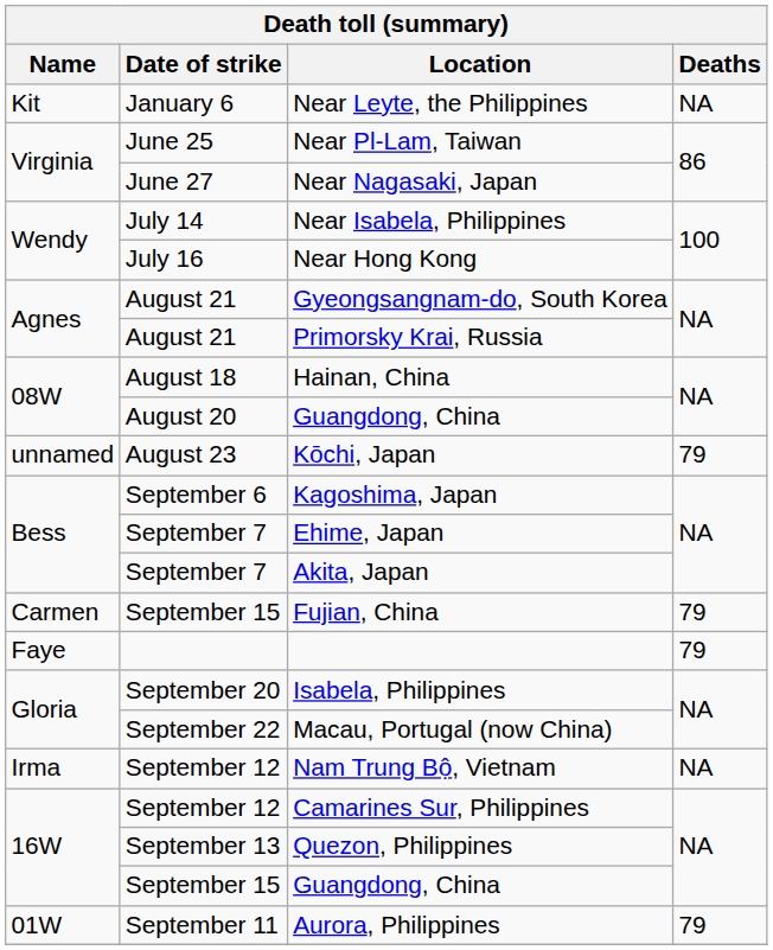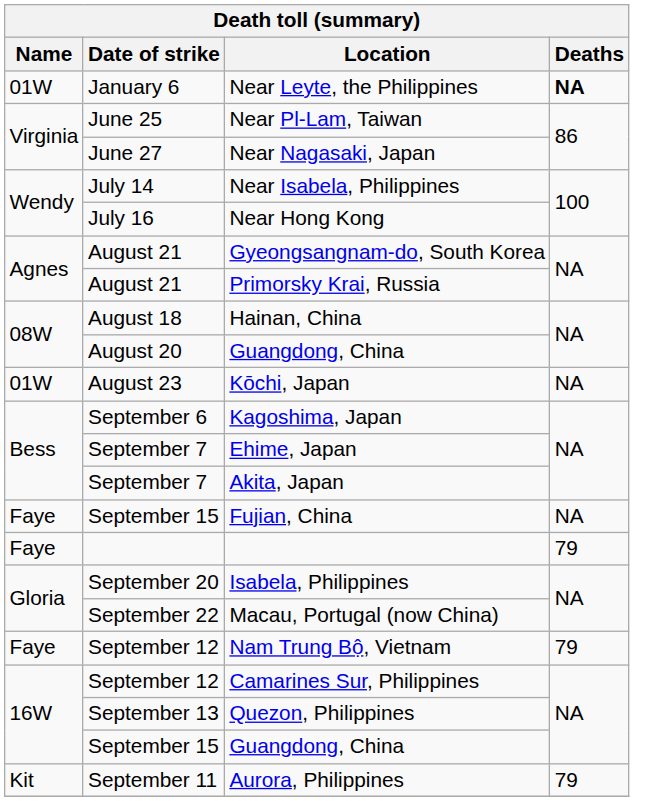Near Leyte, the Philippines | Name: Kit -> 01W
Near Leyte, the Philippines | Deaths: normal -> bold
Kōchi, Japan | Name: unnamed -> 01W
Kōchi, Japan | Deaths: 79 -> NA
Fujian, China | Name: Carmen -> Faye
Fujian, China | Deaths: 79 -> NA
Nam Trung Bộ, Vietnam | Name: Irma -> Faye
Nam Trung Bộ, Vietnam | Deaths: NA -> 79
Aurora, Philippines | Name: 01W -> Kit
